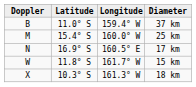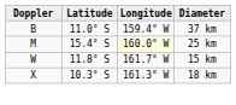25 km | Longitude: no background -> lightyellow background
- row: N | 16.9° S | 160.5° E | 17 km
